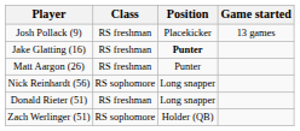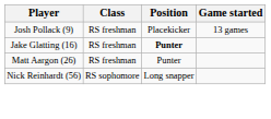- row: Donald Rieter (51) | RS freshman | Long snapper
- row: Zach Werlinger (51) | RS sophomore | Holder (QB)
